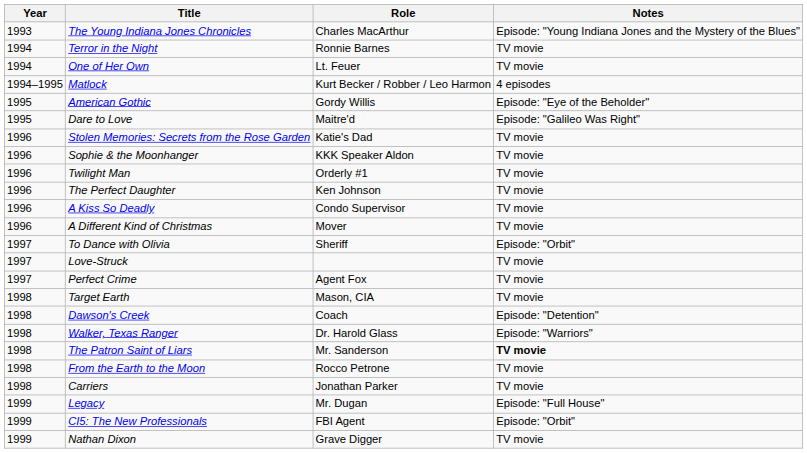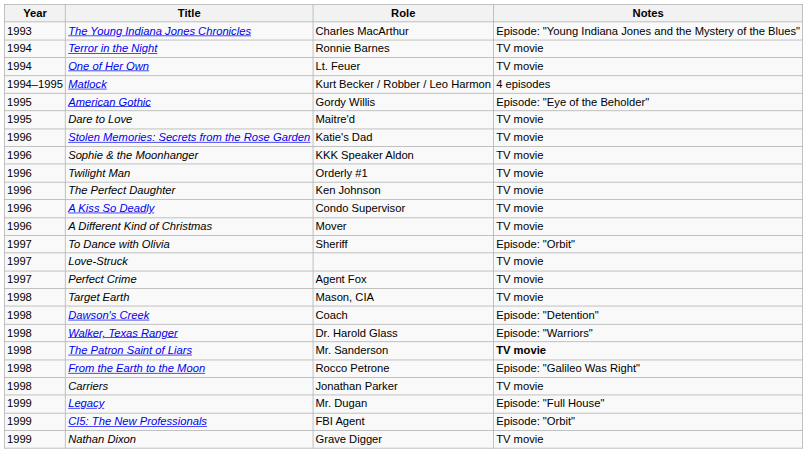Dare to Love | Notes: Episode: "Galileo Was Right" -> TV movie
From the Earth to the Moon | Notes: TV movie -> Episode: "Galileo Was Right"
